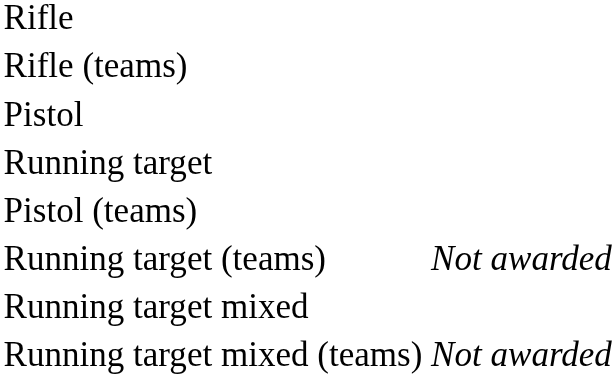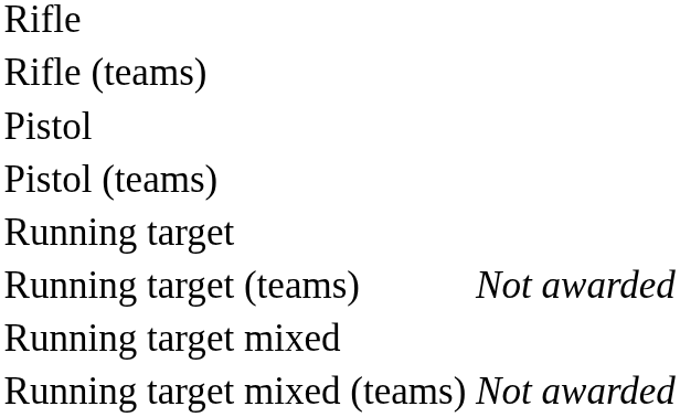rows swapped: Pistol (teams) <-> Running target
